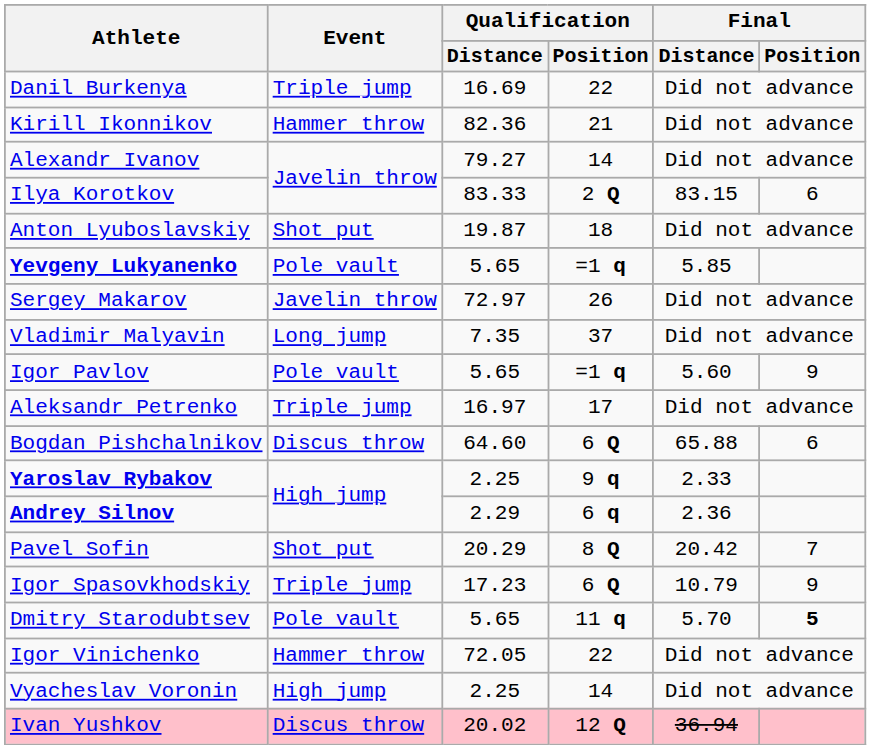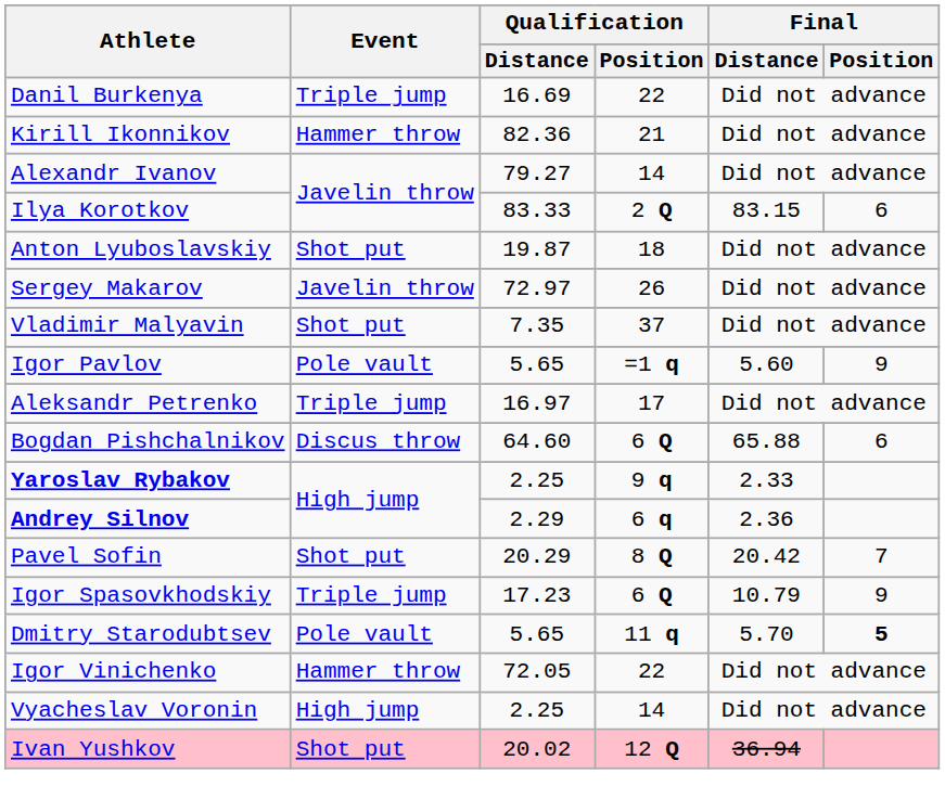- row: Yevgeny Lukyanenko | Pole vault | 5.65 | =1 q | 5.85
Vladimir Malyavin | Event: Long jump -> Shot put
Ivan Yushkov | Event: Discus throw -> Shot put
